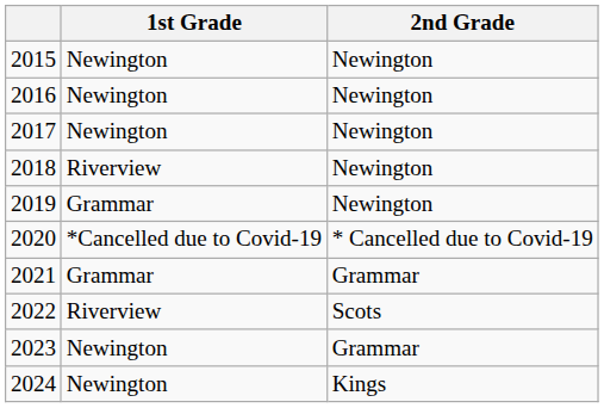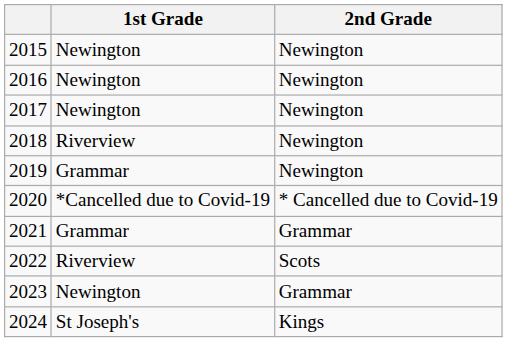2024 | 1st Grade: Newington -> St Joseph's
